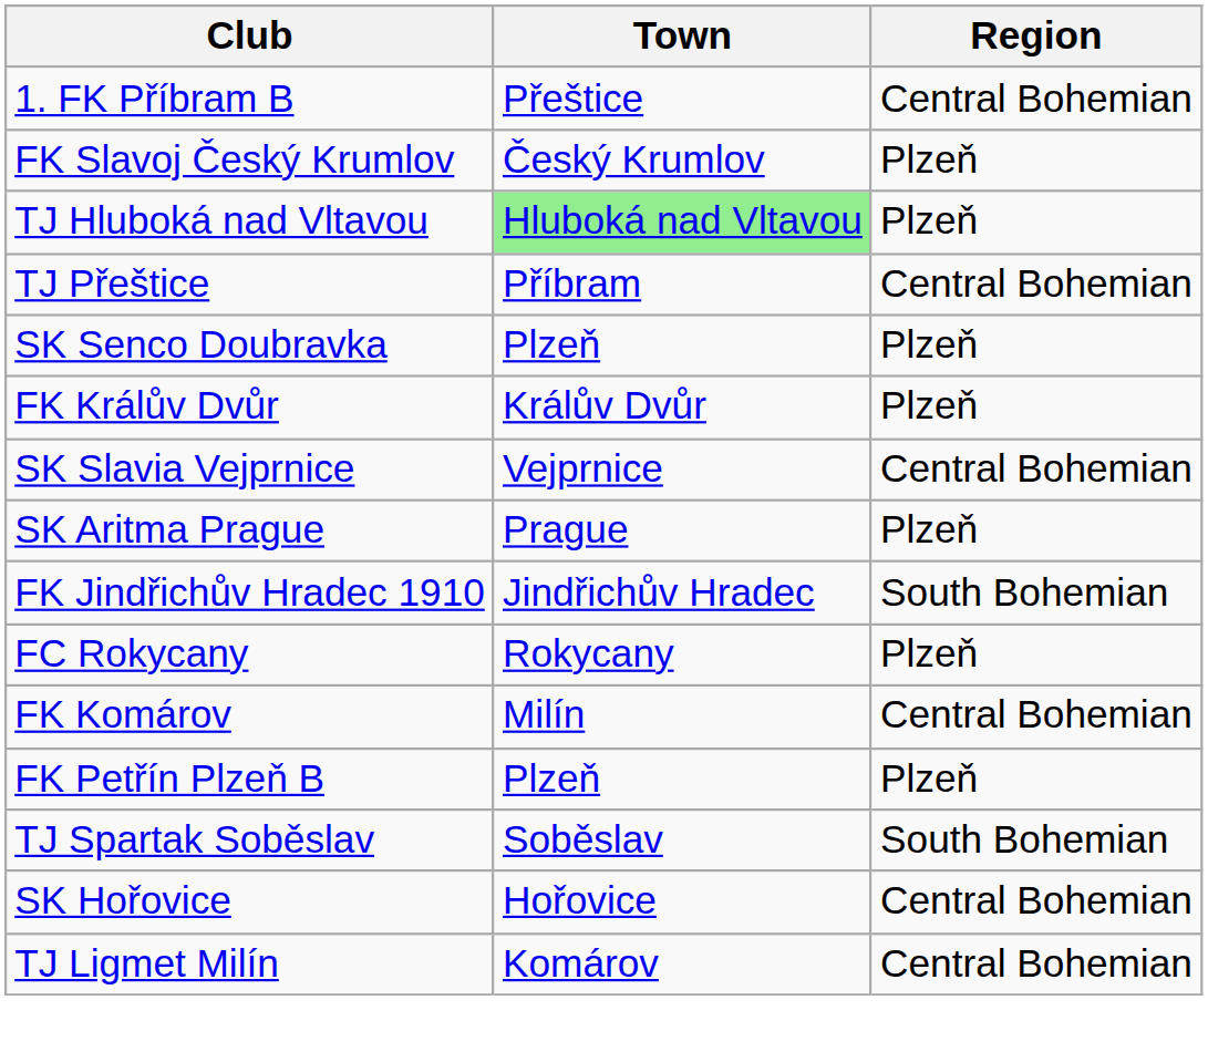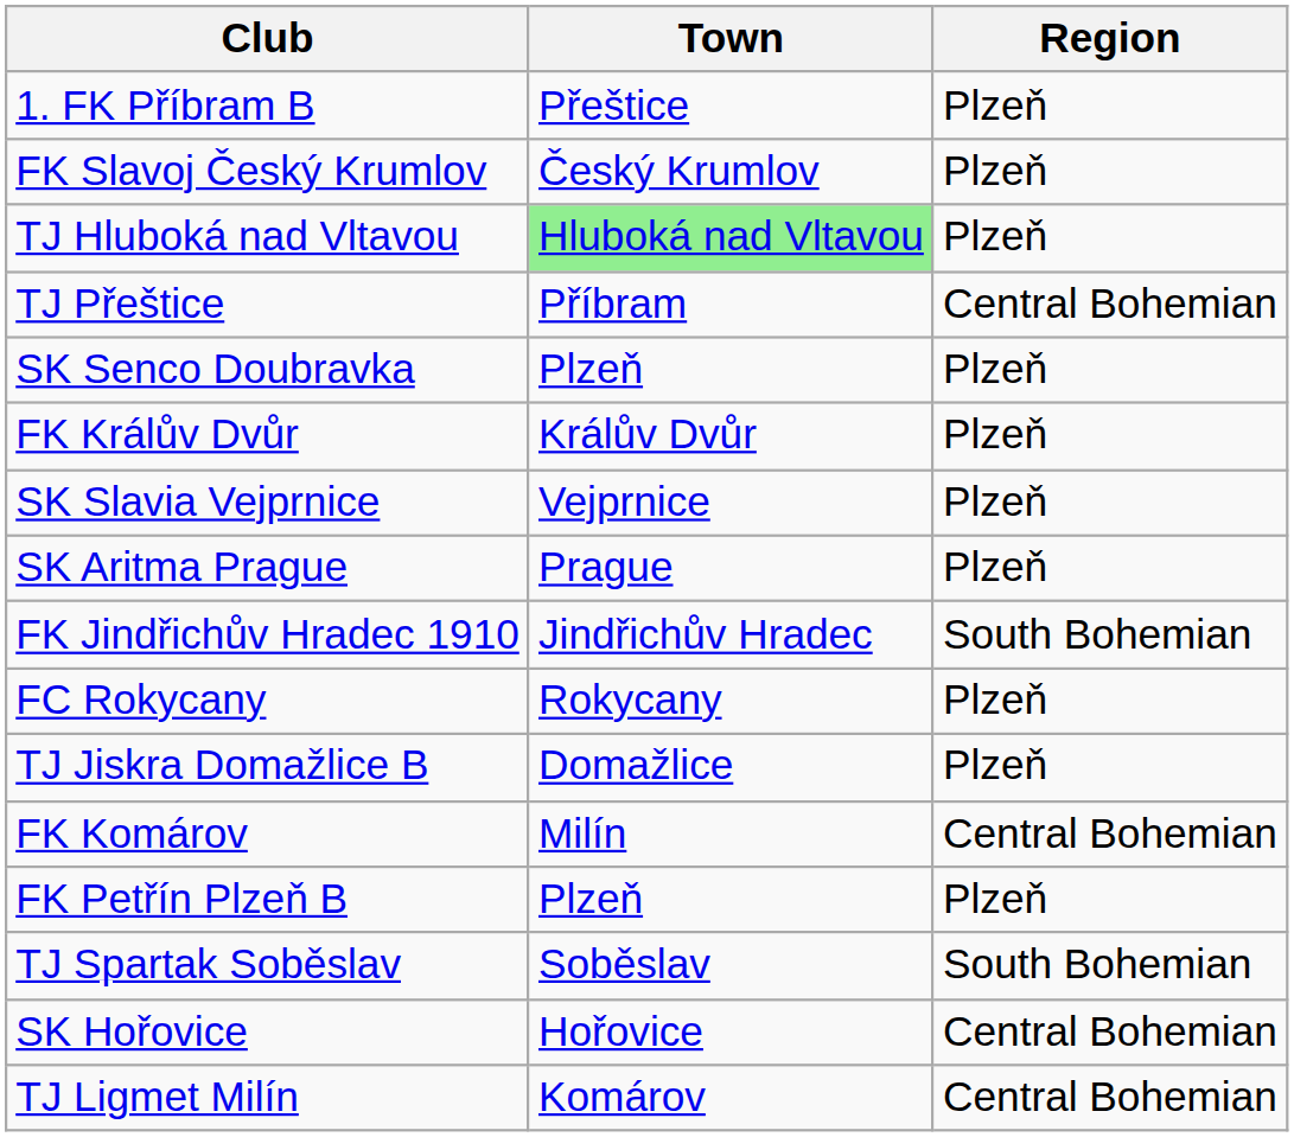1. FK Příbram B | Region: Central Bohemian -> Plzeň
SK Slavia Vejprnice | Region: Central Bohemian -> Plzeň
+ row: TJ Jiskra Domažlice B | Domažlice | Plzeň
